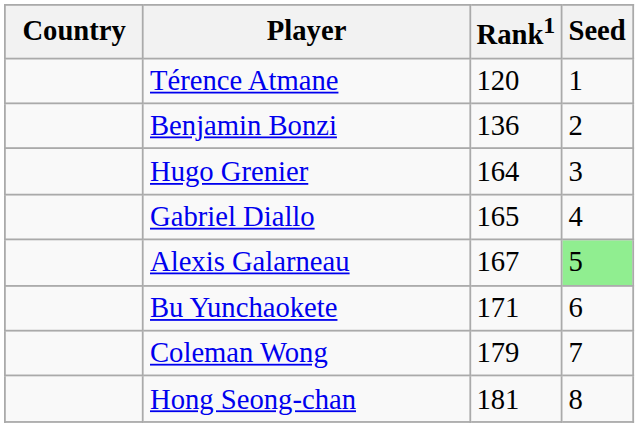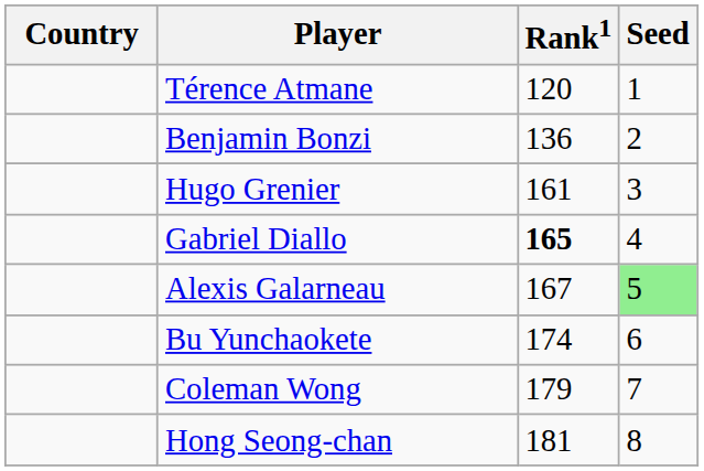Hugo Grenier | Rank1: 164 -> 161
Gabriel Diallo | Rank1: normal -> bold
Bu Yunchaokete | Rank1: 171 -> 174
